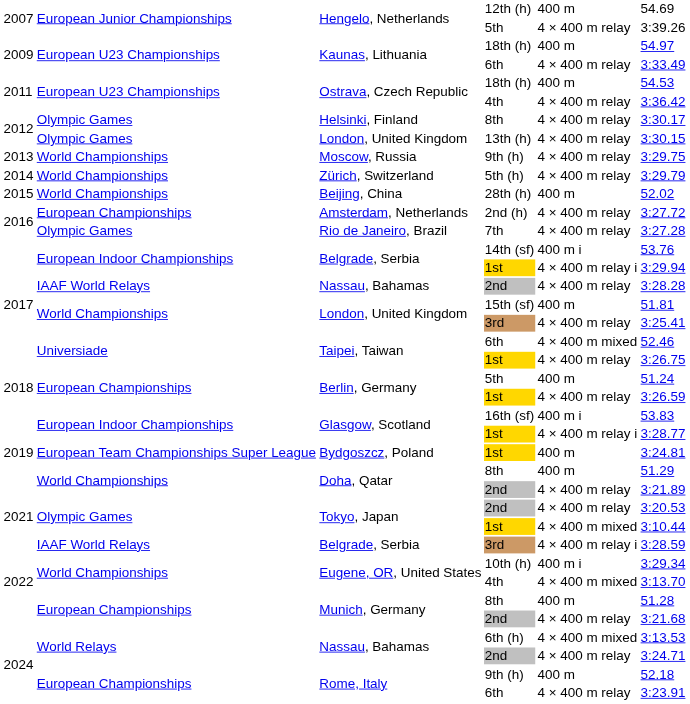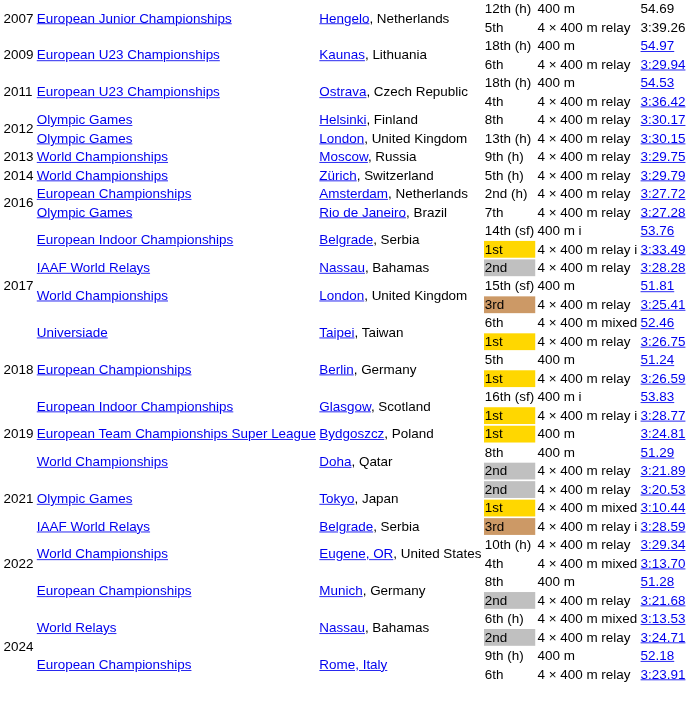Kaunas, Lithuania / 6th | column 6: 3:33.49 -> 3:29.94
- row: 2015 | World Championships | Beijing, China | 28th (h) | 400 m | 52.02
Belgrade, Serbia / 1st | column 6: 3:29.94 -> 3:33.49
Eugene, OR, United States / 10th (h) | column 5: 400 m i -> 4 × 400 m relay
